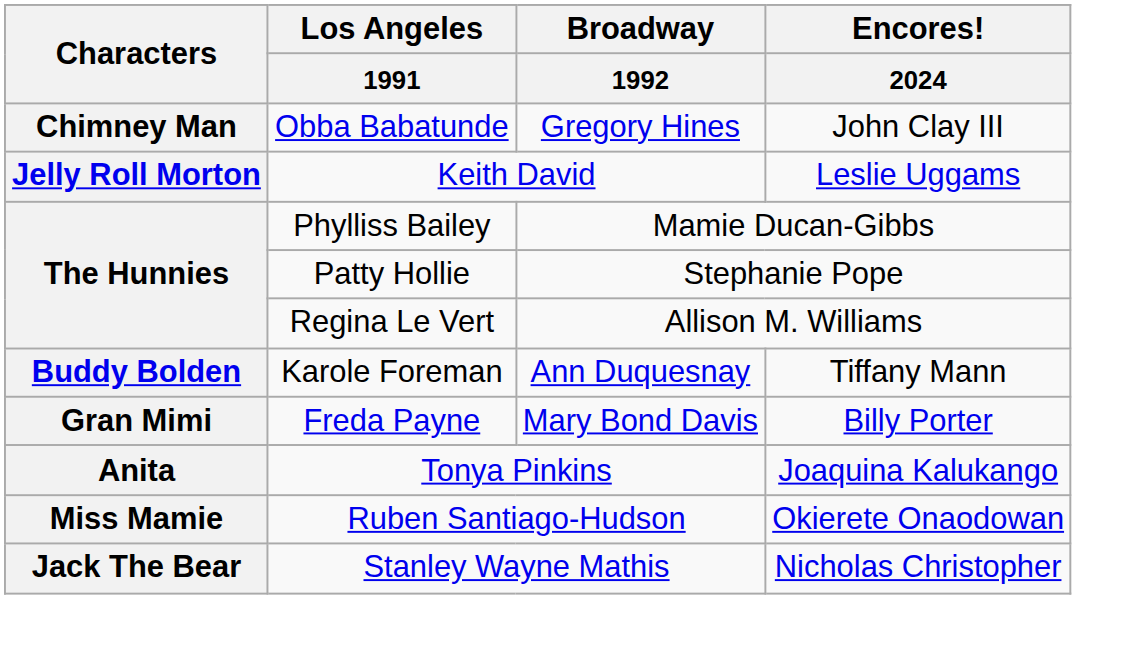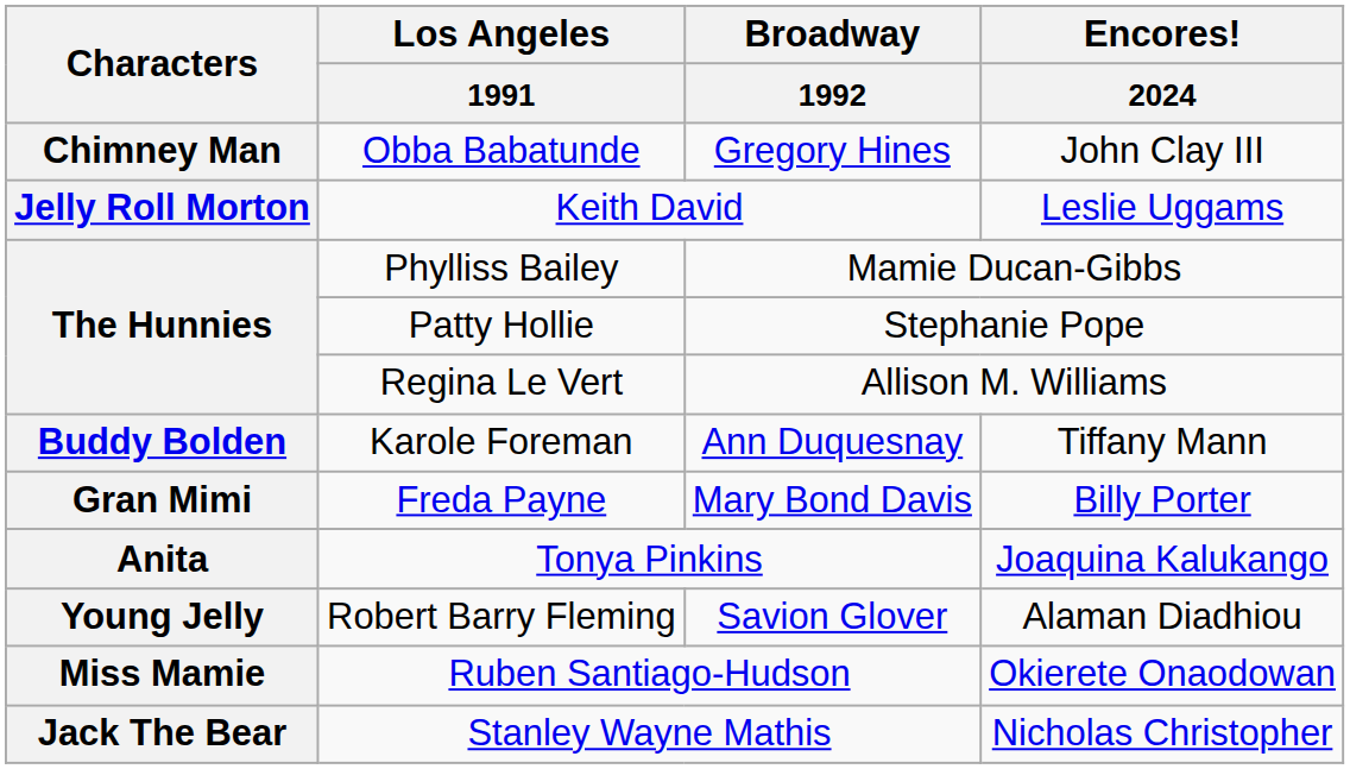+ row: Young Jelly | Robert Barry Fleming | Savion Glover | Alaman Diadhiou
